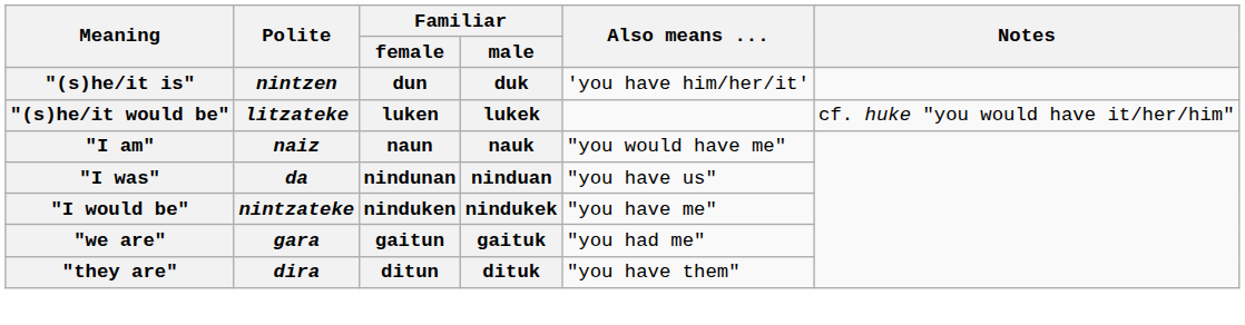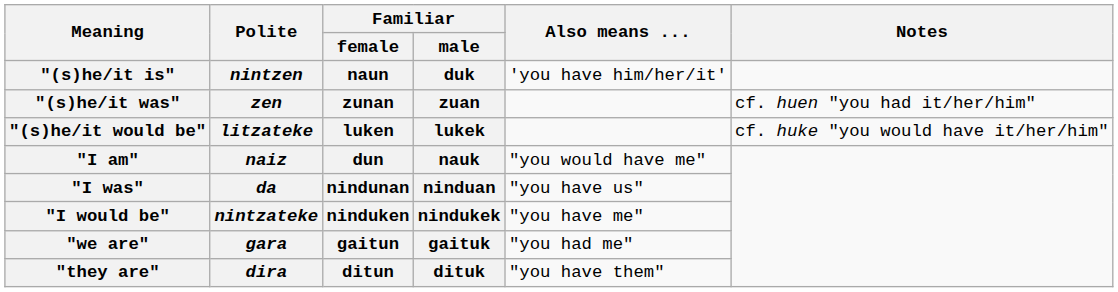"(s)he/it is" | Familiar / female: dun -> naun
+ row: "(s)he/it was" | zen | zunan | zuan | cf. huen "you had it/her/him"
"I am" | Familiar / female: naun -> dun
